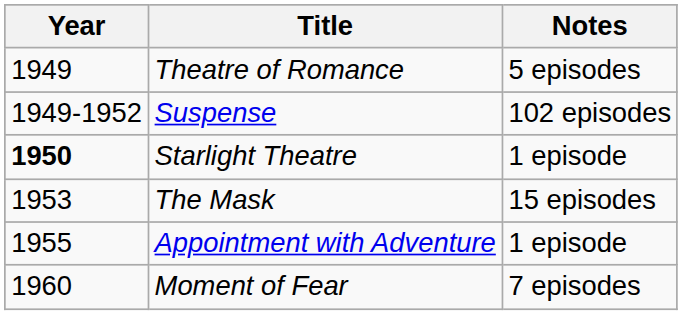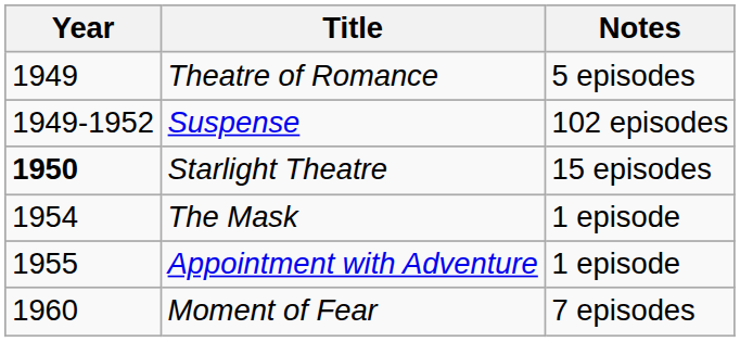Starlight Theatre | Notes: 1 episode -> 15 episodes
The Mask | Year: 1953 -> 1954
The Mask | Notes: 15 episodes -> 1 episode
